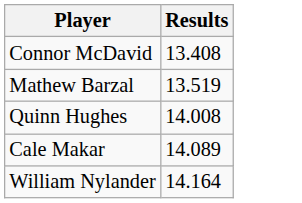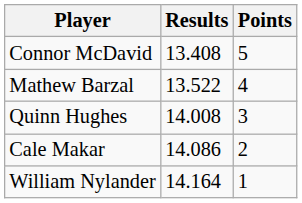+ column: Points | 5 | 4 | 3 | 2 | 1
Mathew Barzal | Results: 13.519 -> 13.522
Cale Makar | Results: 14.089 -> 14.086
